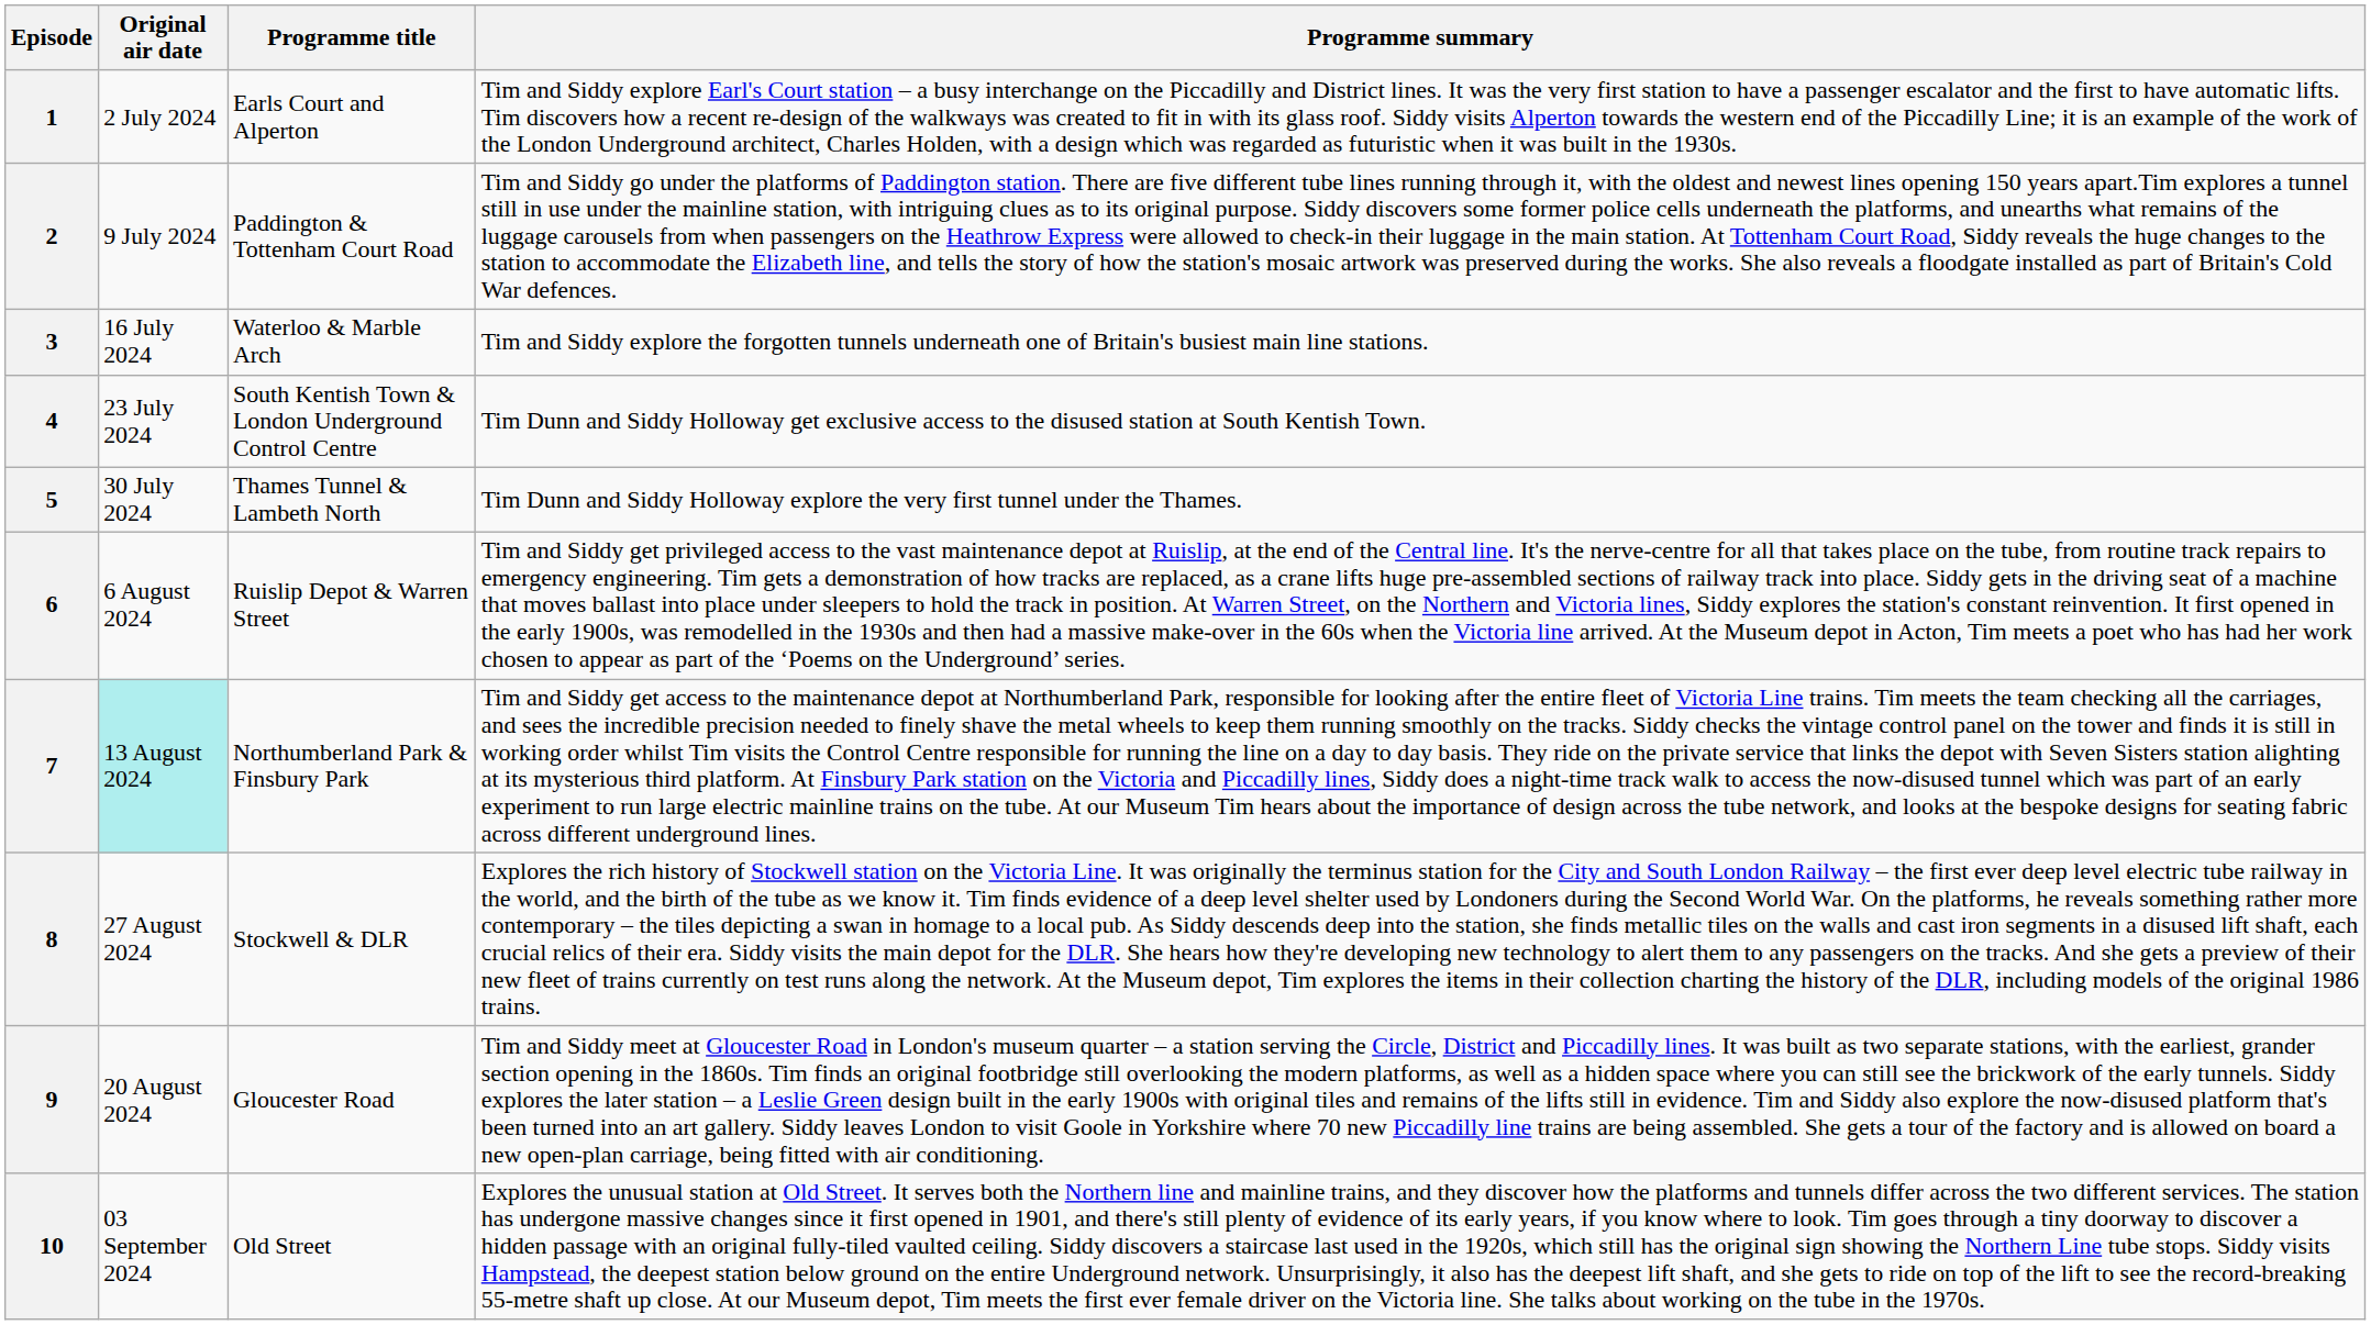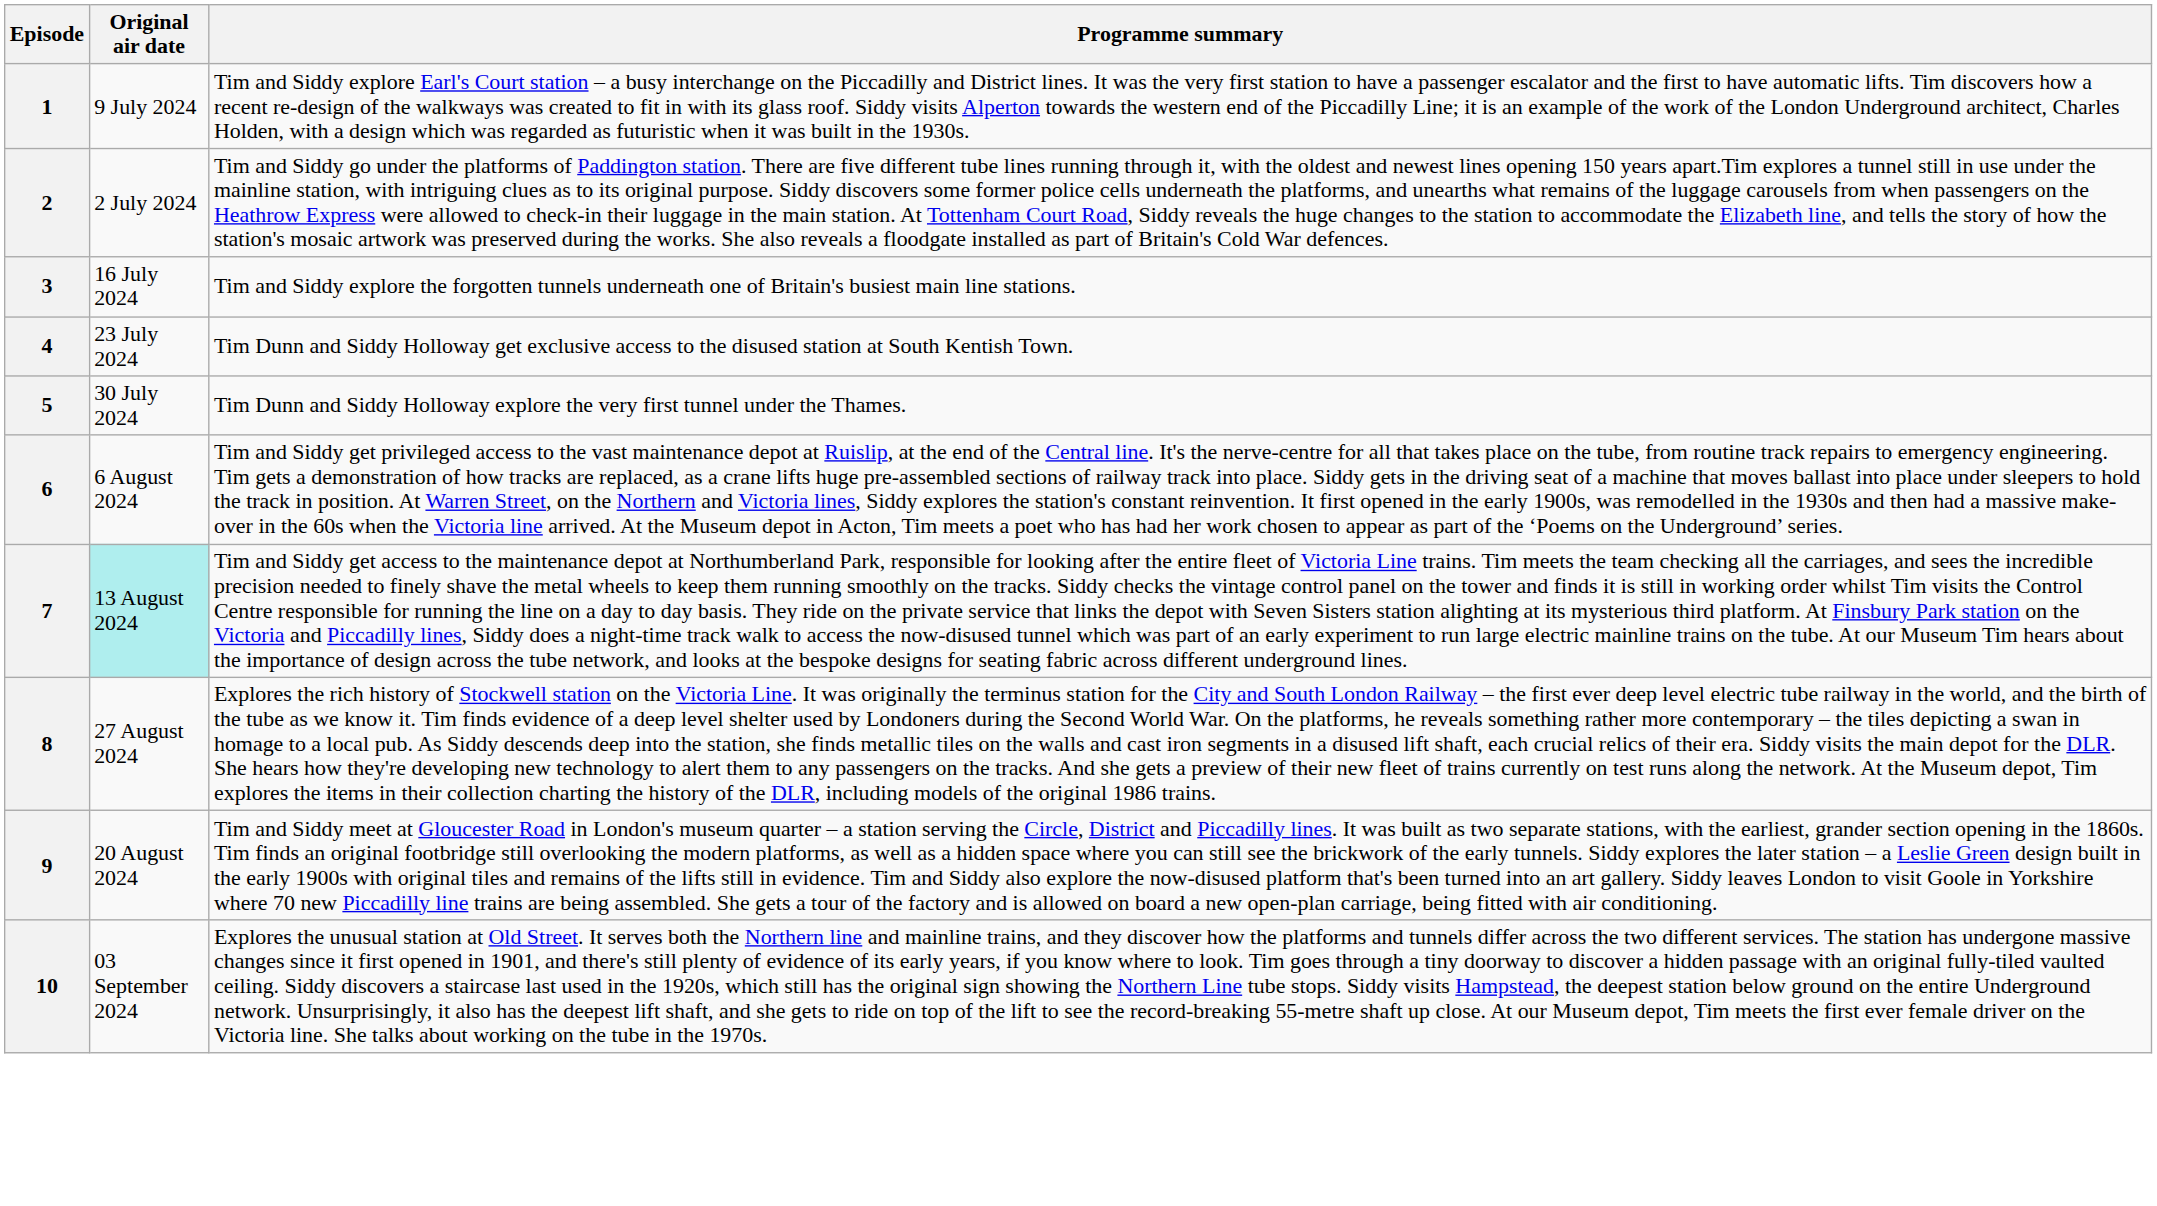- column: Programme title | Earls Court and Alperton | Paddington & Tottenham Court Road | Waterloo & Marble Arch | South Kentish Town & London Underground Control Centre | Thames Tunnel & Lambeth North | Ruislip Depot & Warren Street | Northumberland Park & Finsbury Park | Stockwell & DLR | Gloucester Road | Old Street
1 | Original air date: 2 July 2024 -> 9 July 2024
2 | Original air date: 9 July 2024 -> 2 July 2024
